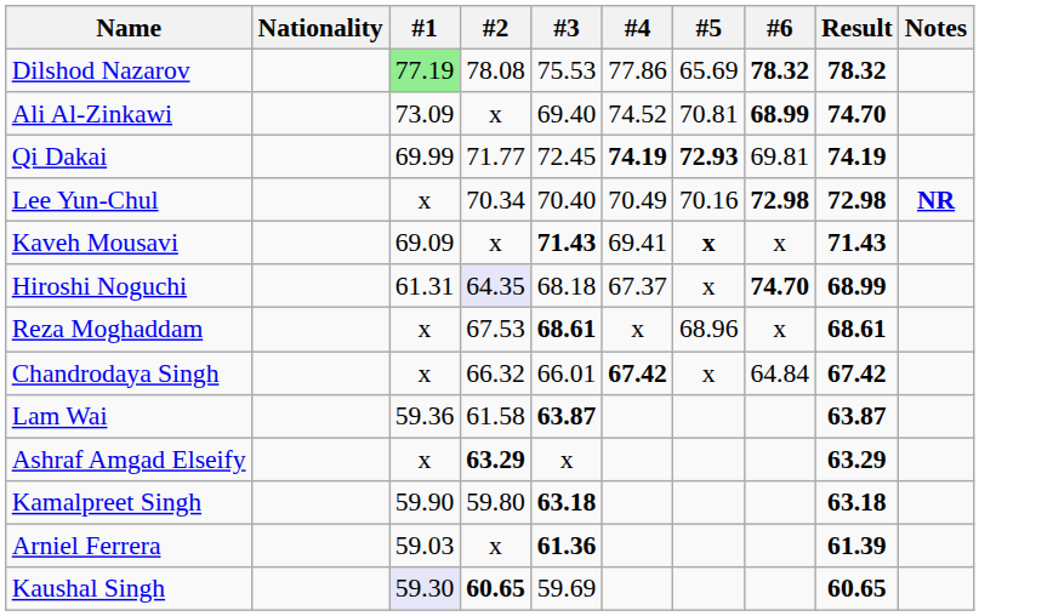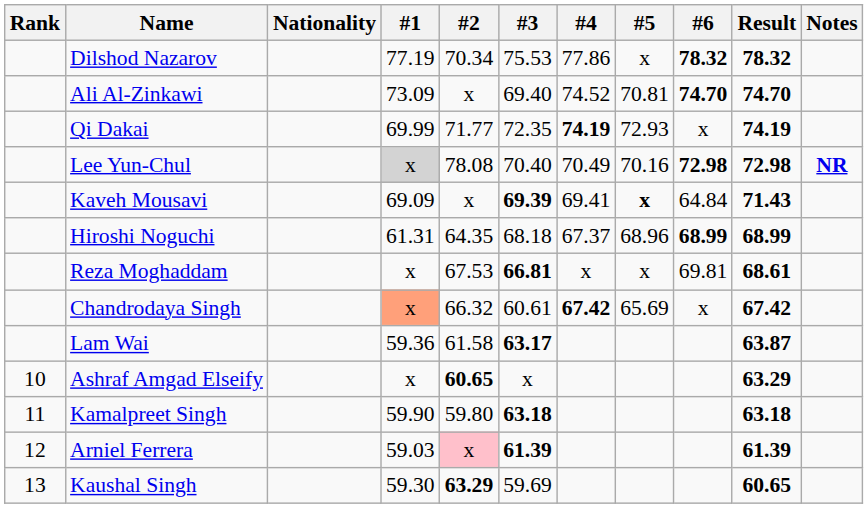+ column: Rank | 10 | 11 | 12 | 13
Dilshod Nazarov | #1: lightgreen background -> no background
Dilshod Nazarov | #2: 78.08 -> 70.34
Dilshod Nazarov | #5: 65.69 -> x
Ali Al-Zinkawi | #6: 68.99 -> 74.70
Qi Dakai | #3: 72.45 -> 72.35
Qi Dakai | #5: bold -> normal
Qi Dakai | #6: 69.81 -> x
Lee Yun-Chul | #1: no background -> lightgrey background
Lee Yun-Chul | #2: 70.34 -> 78.08
Kaveh Mousavi | #3: 71.43 -> 69.39
Kaveh Mousavi | #6: x -> 64.84
Hiroshi Noguchi | #2: lavender background -> no background
Hiroshi Noguchi | #5: x -> 68.96
Hiroshi Noguchi | #6: 74.70 -> 68.99
Reza Moghaddam | #3: 68.61 -> 66.81
Reza Moghaddam | #5: 68.96 -> x
Reza Moghaddam | #6: x -> 69.81
Chandrodaya Singh | #1: no background -> lightsalmon background
Chandrodaya Singh | #3: 66.01 -> 60.61
Chandrodaya Singh | #5: x -> 65.69
Chandrodaya Singh | #6: 64.84 -> x
Lam Wai | #3: 63.87 -> 63.17
Ashraf Amgad Elseify | #2: 63.29 -> 60.65
Arniel Ferrera | #2: no background -> pink background
Arniel Ferrera | #3: 61.36 -> 61.39
Kaushal Singh | #1: lavender background -> no background
Kaushal Singh | #2: 60.65 -> 63.29
